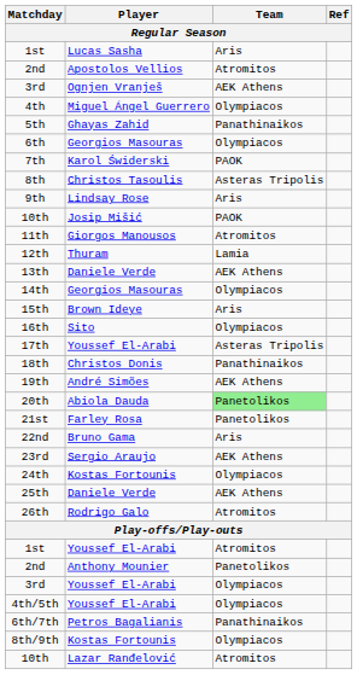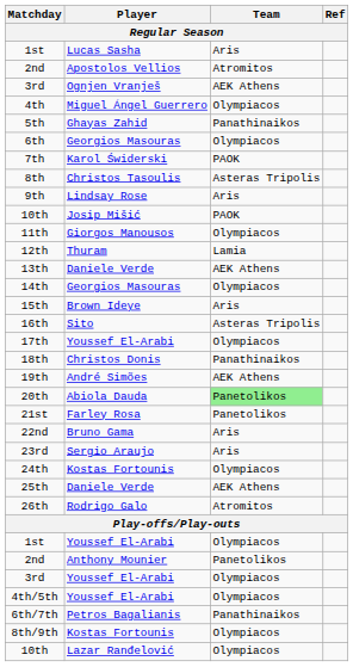11th | Team: Atromitos -> Olympiacos
16th | Team: Olympiacos -> Asteras Tripolis
17th | Team: Asteras Tripolis -> Olympiacos
23rd | Team: AEK Athens -> Aris
1st / Youssef El-Arabi | Team: Atromitos -> Olympiacos
10th / Lazar Ranđelović | Team: Atromitos -> Olympiacos
